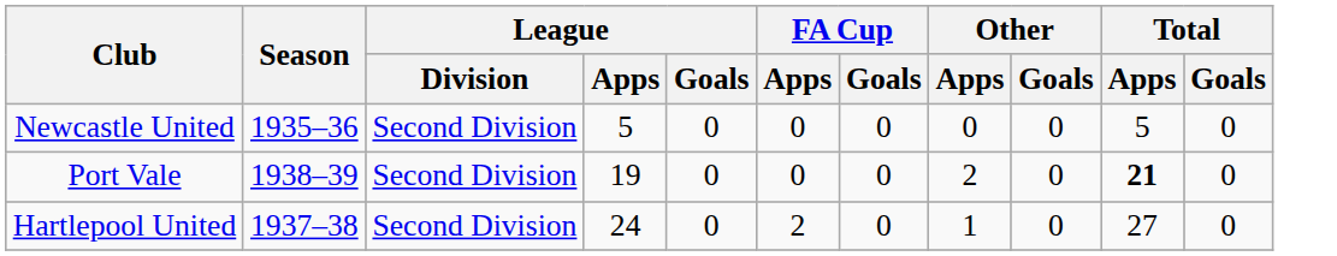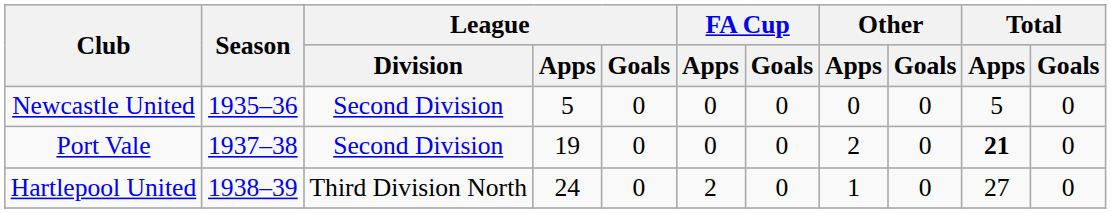Port Vale | Season: 1938–39 -> 1937–38
Hartlepool United | Season: 1937–38 -> 1938–39
Hartlepool United | League / Division: Second Division -> Third Division North
